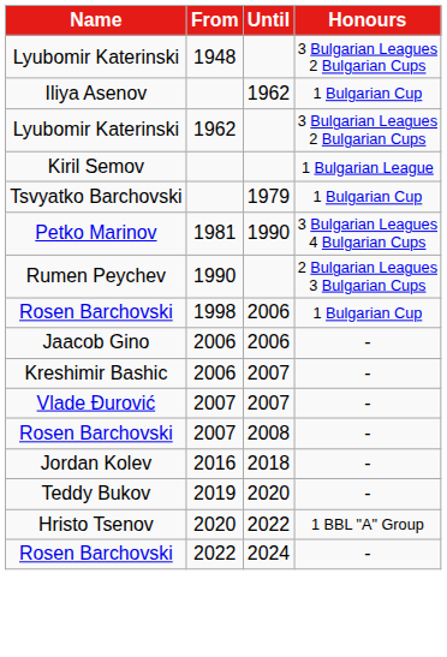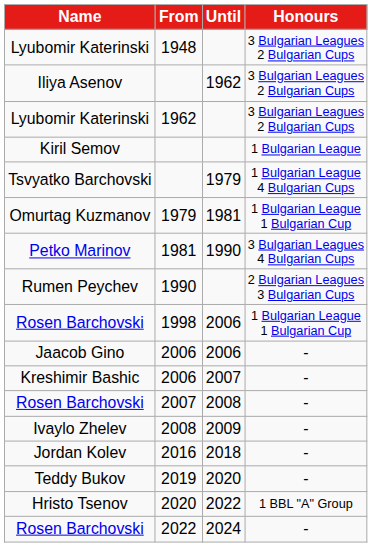Iliya Asenov | Honours: 1 Bulgarian Cup -> 3 Bulgarian Leagues 2 Bulgarian Cups
Tsvyatko Barchovski | Honours: 1 Bulgarian Cup -> 1 Bulgarian League 4 Bulgarian Cups
+ row: Omurtag Kuzmanov | 1979 | 1981 | 1 Bulgarian League 1 Bulgarian Cup
Rosen Barchovski / 1998 | Honours: 1 Bulgarian Cup -> 1 Bulgarian League 1 Bulgarian Cup
- row: Vlade Đurović | 2007 | 2007 | -
+ row: Ivaylo Zhelev | 2008 | 2009 | -
